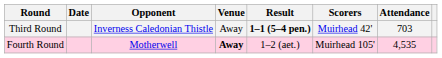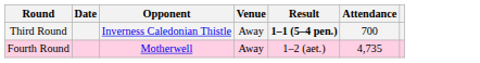- column: Scorers | Muirhead 42' | Muirhead 105'
Third Round | Attendance: 703 -> 700
Fourth Round | Venue: bold -> normal
Fourth Round | Attendance: 4,535 -> 4,735
